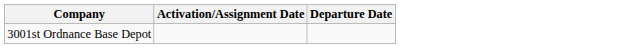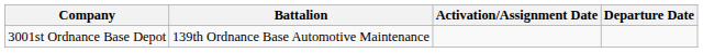+ column: Battalion | 139th Ordnance Base Automotive Maintenance
